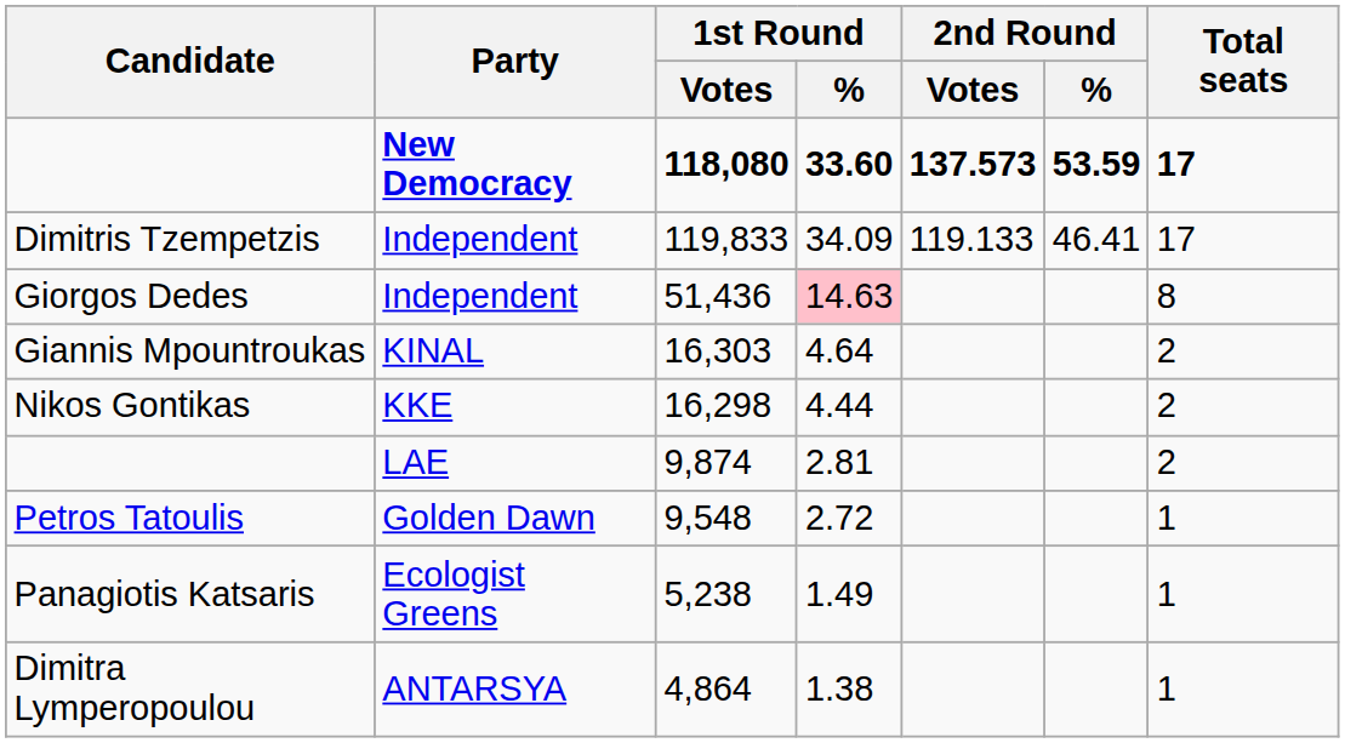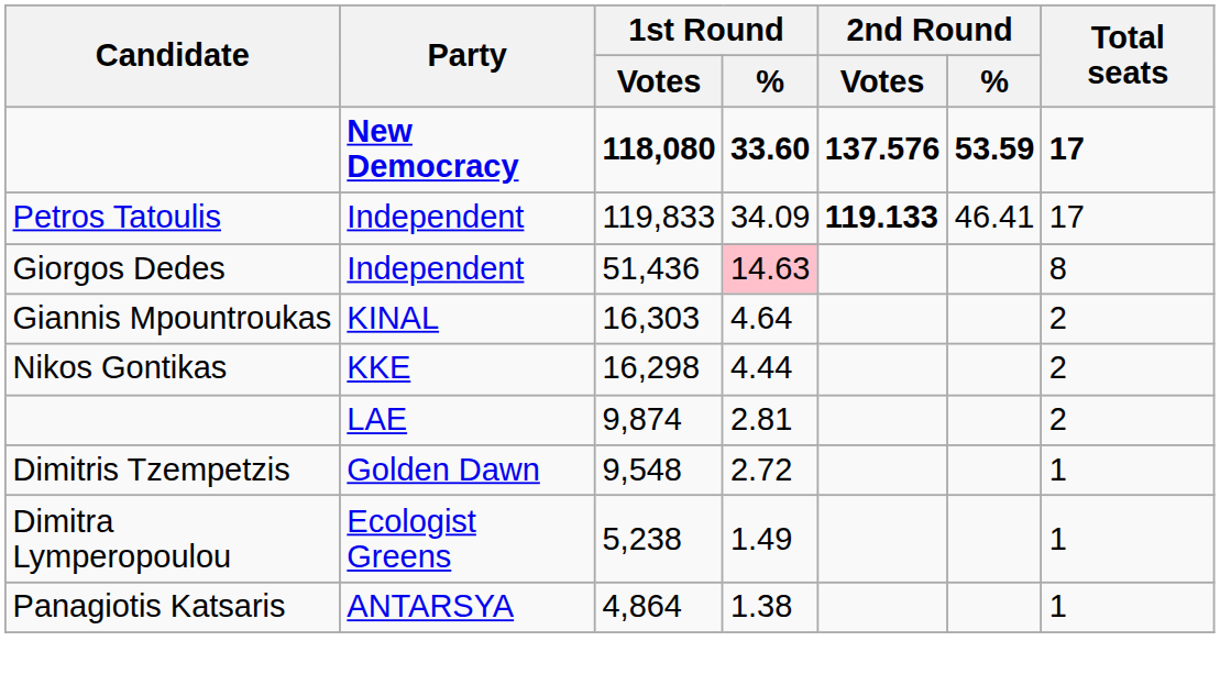118,080 | 2nd Round / Votes: 137.573 -> 137.576
119,833 | Candidate: Dimitris Tzempetzis -> Petros Tatoulis
119,833 | 2nd Round / Votes: normal -> bold
9,548 | Candidate: Petros Tatoulis -> Dimitris Tzempetzis
5,238 | Candidate: Panagiotis Katsaris -> Dimitra Lymperopoulou
4,864 | Candidate: Dimitra Lymperopoulou -> Panagiotis Katsaris
